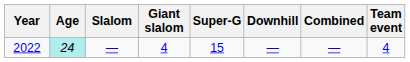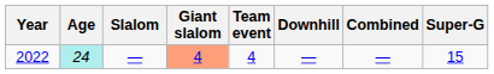columns swapped: Super-G <-> Team event
2022 | Giant slalom: no background -> lightsalmon background
